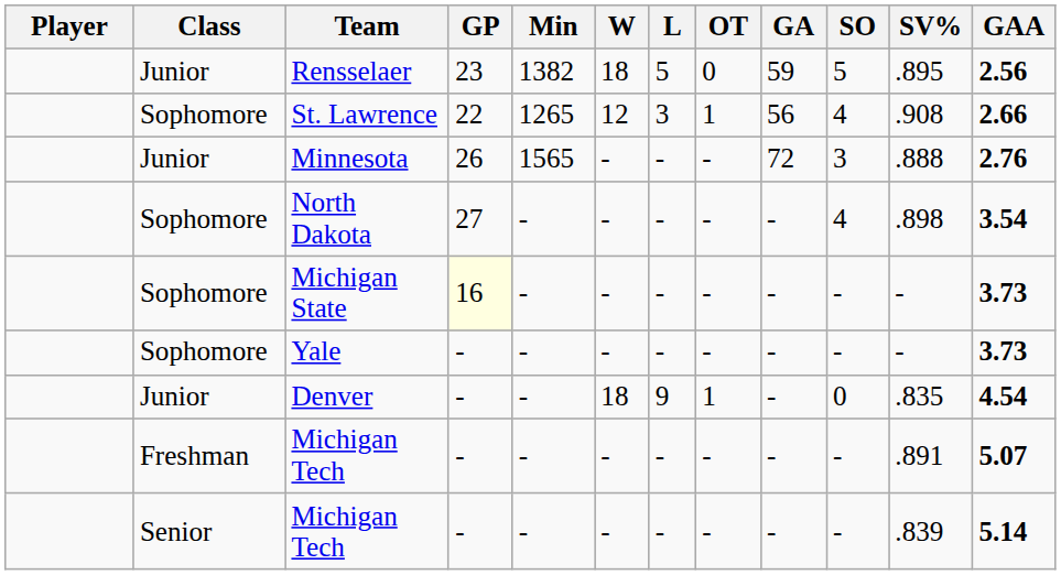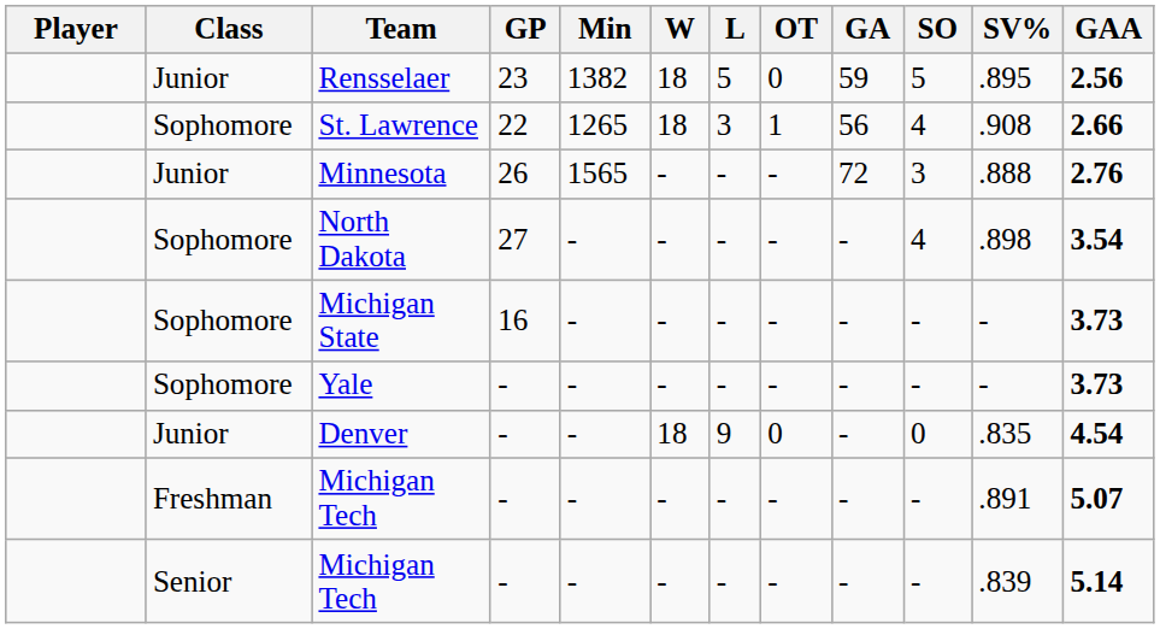St. Lawrence | W: 12 -> 18
Michigan State | GP: lightyellow background -> no background
Denver | OT: 1 -> 0
